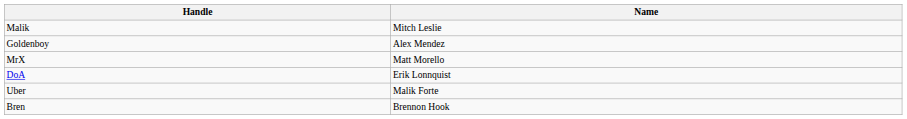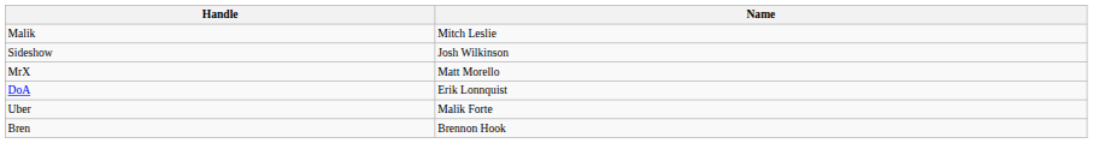+ row: Sideshow | Josh Wilkinson
- row: Goldenboy | Alex Mendez
